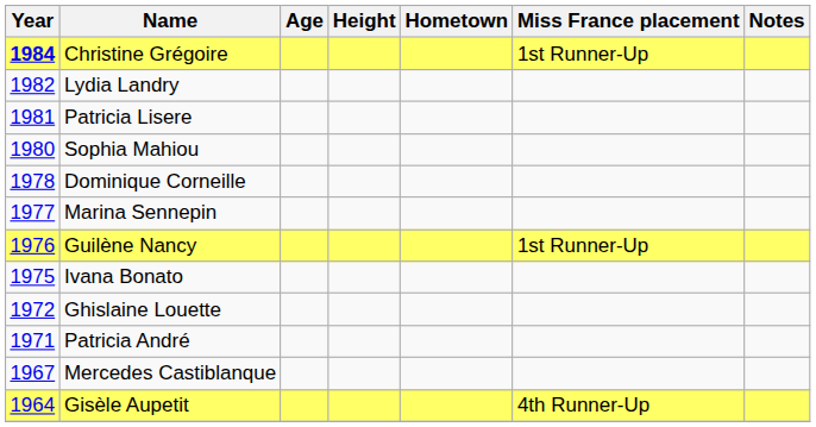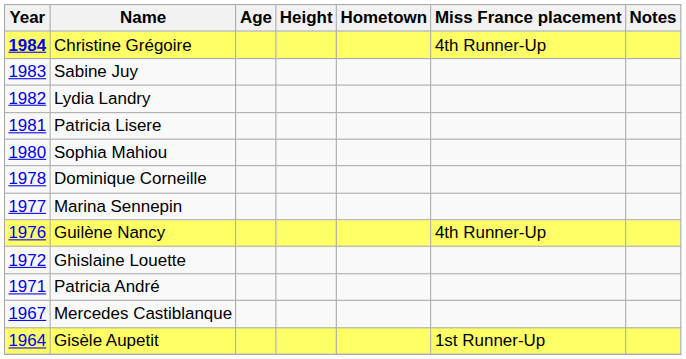Christine Grégoire | Miss France placement: 1st Runner-Up -> 4th Runner-Up
+ row: 1983 | Sabine Juy
Guilène Nancy | Miss France placement: 1st Runner-Up -> 4th Runner-Up
- row: 1975 | Ivana Bonato
Gisèle Aupetit | Miss France placement: 4th Runner-Up -> 1st Runner-Up
